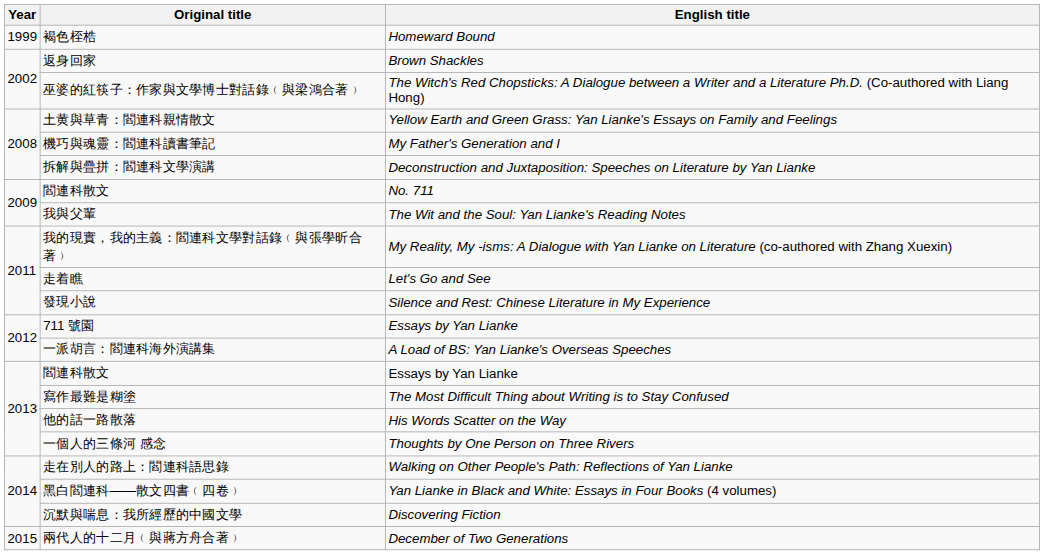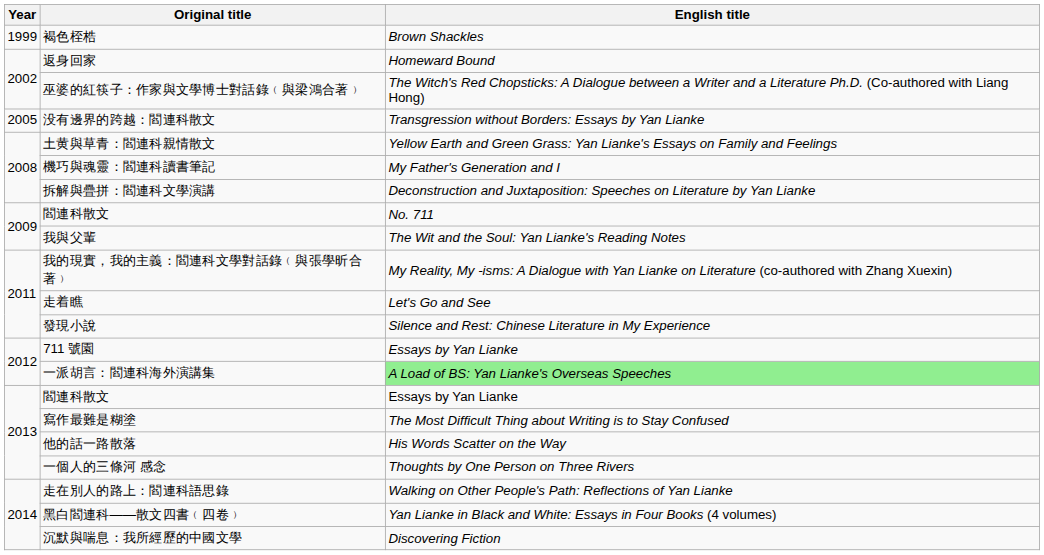褐色桎梏 | English title: Homeward Bound -> Brown Shackles
返身回家 | English title: Brown Shackles -> Homeward Bound
+ row: 2005 | 没有邊界的跨越：閻連科散文 | Transgression without Borders: Essays by Yan Lianke
一派胡言：閻連科海外演講集 | English title: no background -> lightgreen background
- row: 2015 | 兩代人的十二月﹙與蔣方舟合著﹚ | December of Two Generations
